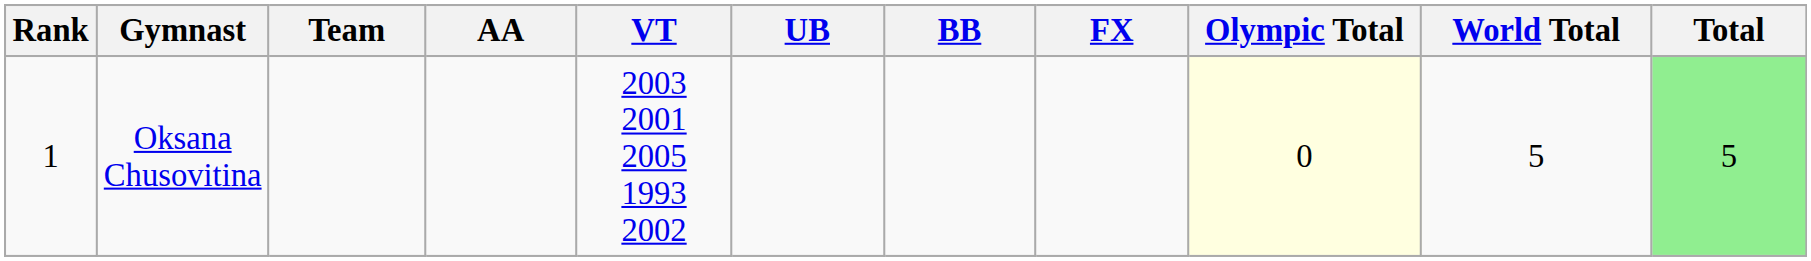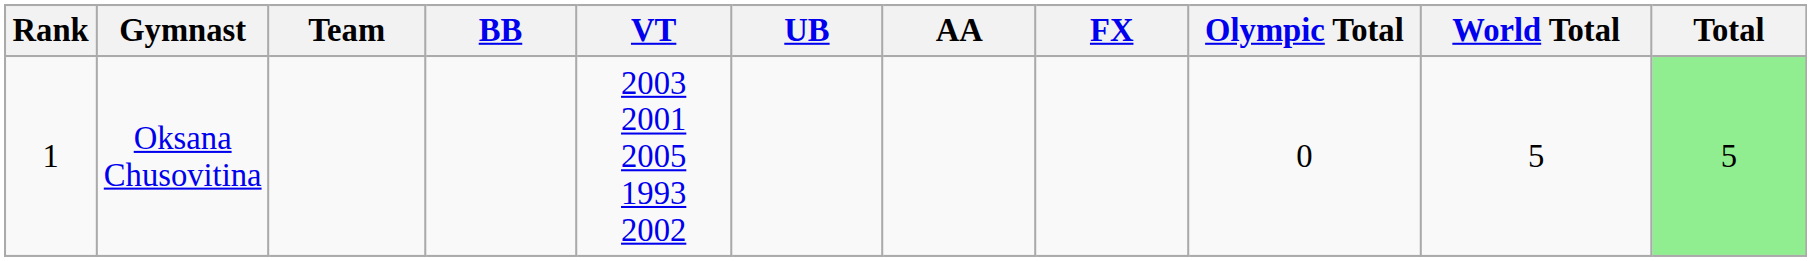columns swapped: AA <-> BB
Oksana Chusovitina | Olympic Total: lightyellow background -> no background
